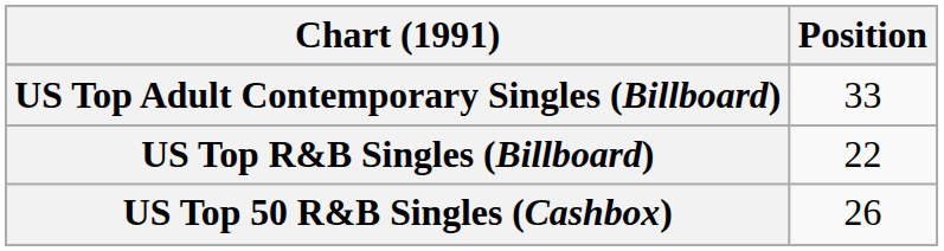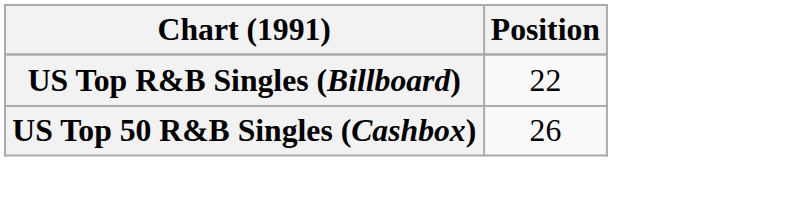- row: US Top Adult Contemporary Singles (Billboard) | 33
